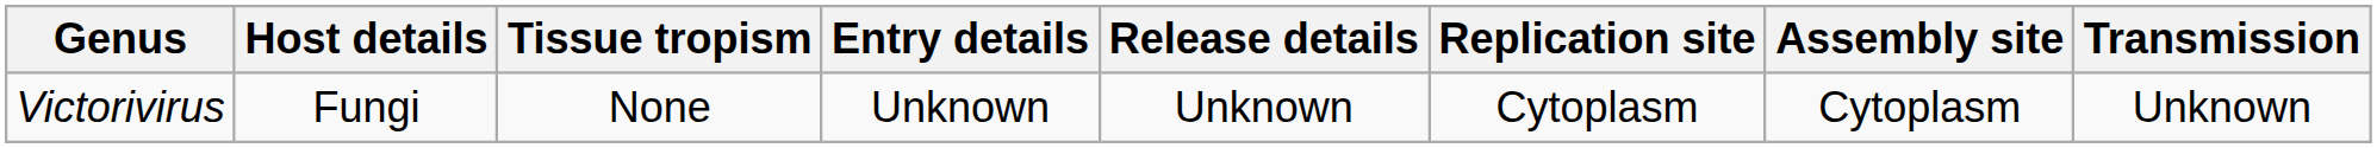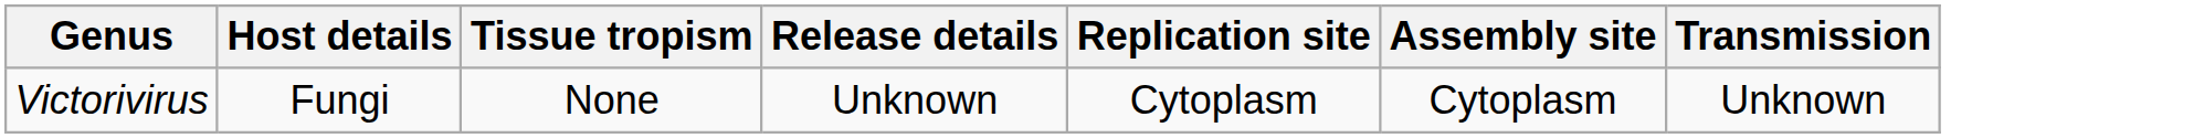- column: Entry details | Unknown
